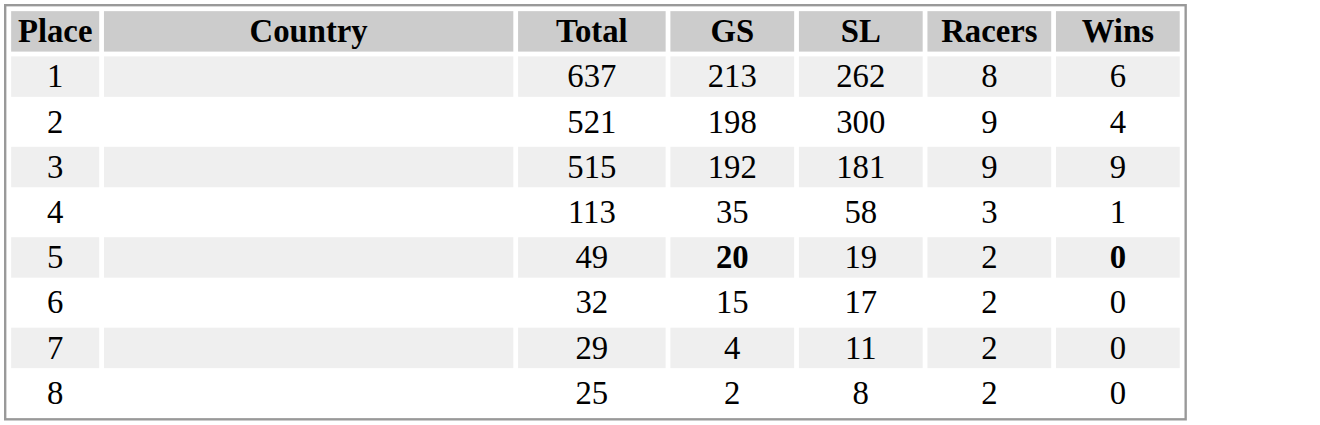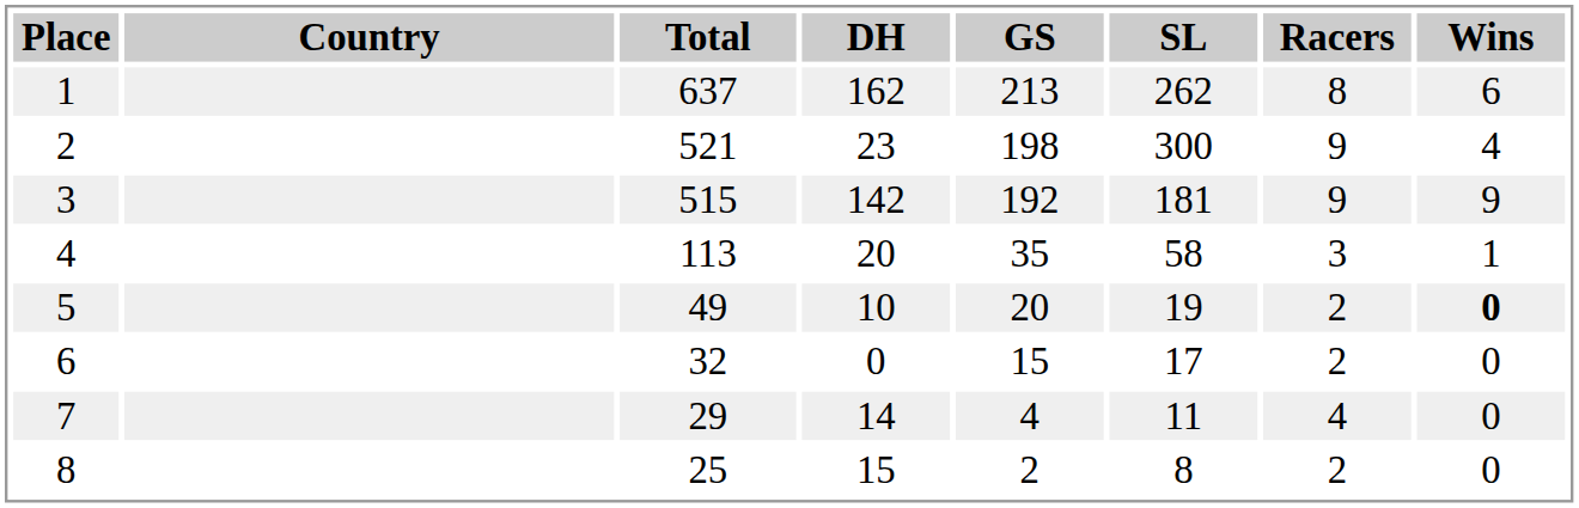+ column: DH | 162 | 23 | 142 | 20 | 10 | 0 | 14 | 15
5 | GS: bold -> normal
7 | Racers: 2 -> 4
